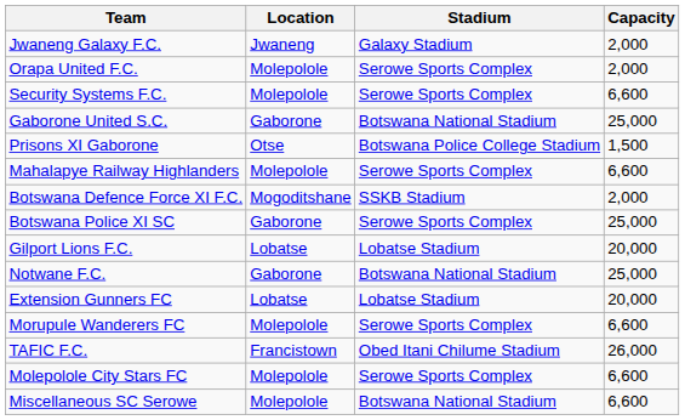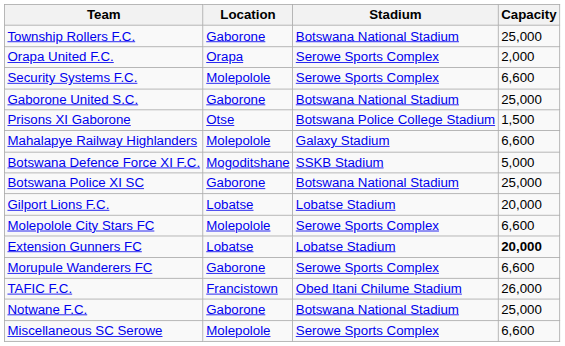- row: Jwaneng Galaxy F.C. | Jwaneng | Galaxy Stadium | 2,000
+ row: Township Rollers F.C. | Gaborone | Botswana National Stadium | 25,000
Orapa United F.C. | Location: Molepolole -> Orapa
Mahalapye Railway Highlanders | Stadium: Serowe Sports Complex -> Galaxy Stadium
Botswana Defence Force XI F.C. | Capacity: 2,000 -> 5,000
Botswana Police XI SC | Stadium: Serowe Sports Complex -> Botswana National Stadium
rows swapped: Notwane F.C. <-> Molepolole City Stars FC
Extension Gunners FC | Capacity: normal -> bold
Morupule Wanderers FC | Location: Molepolole -> Gaborone
Miscellaneous SC Serowe | Stadium: Botswana National Stadium -> Serowe Sports Complex
